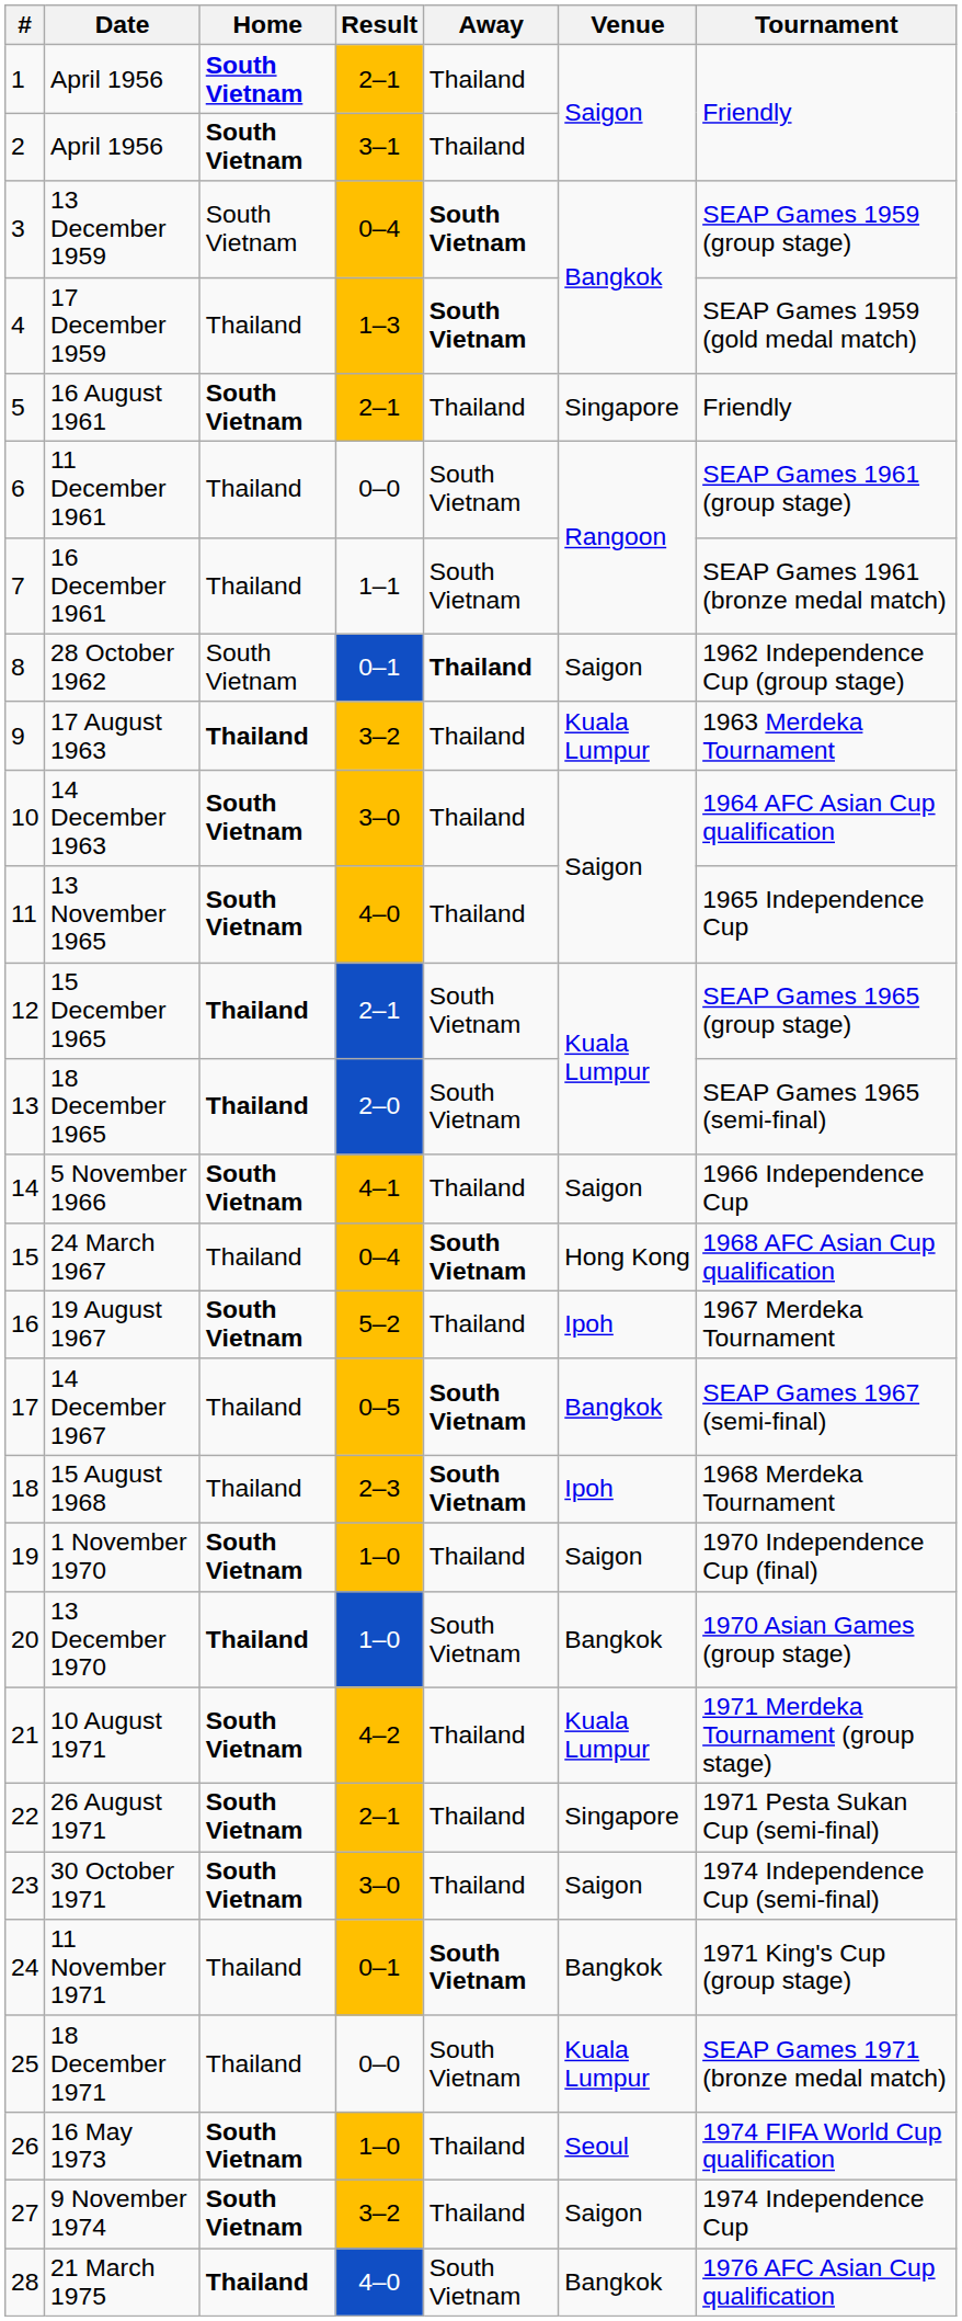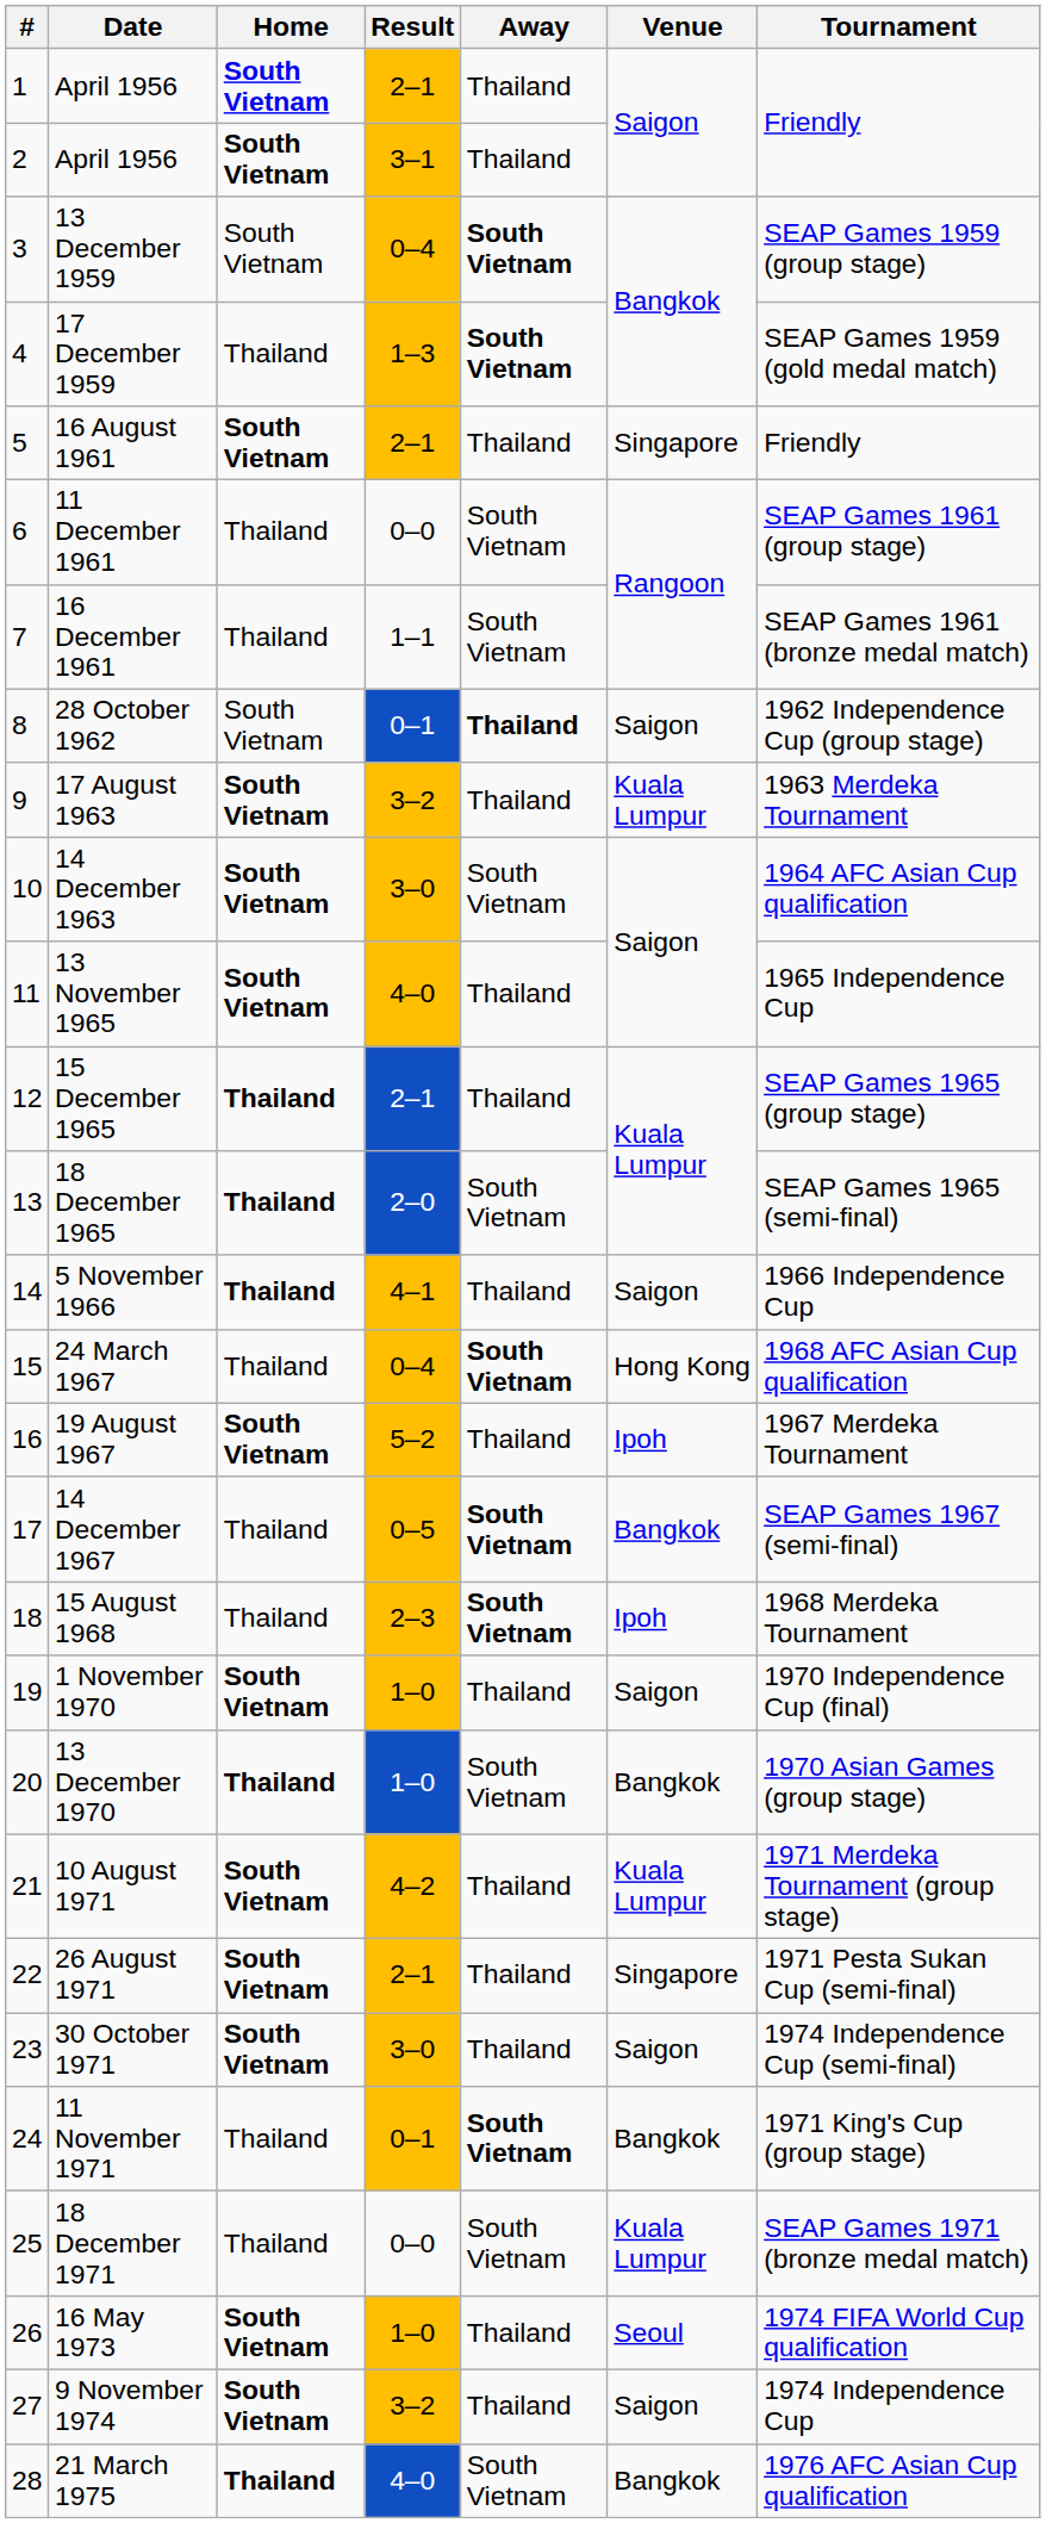17 August 1963 | Home: Thailand -> South Vietnam
14 December 1963 | Away: Thailand -> South Vietnam
15 December 1965 | Away: South Vietnam -> Thailand
5 November 1966 | Home: South Vietnam -> Thailand
